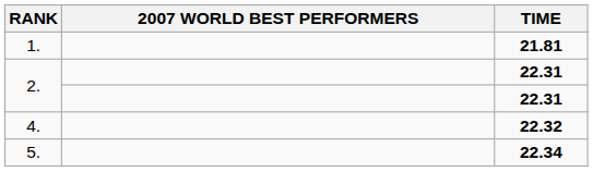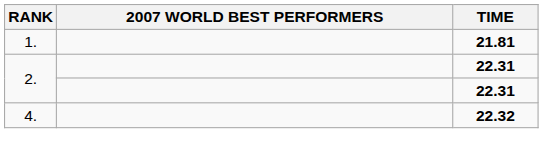- row: 5. | 22.34
